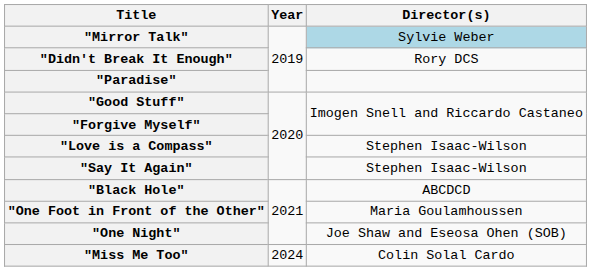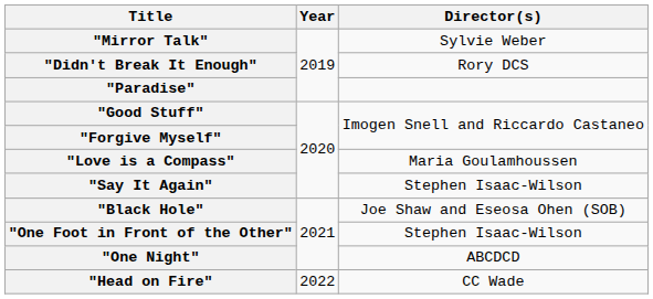"Mirror Talk" | Director(s): lightblue background -> no background
"Love is a Compass" | Director(s): Stephen Isaac-Wilson -> Maria Goulamhoussen
"Black Hole" | Director(s): ABCDCD -> Joe Shaw and Eseosa Ohen (SOB)
"One Foot in Front of the Other" | Director(s): Maria Goulamhoussen -> Stephen Isaac-Wilson
"One Night" | Director(s): Joe Shaw and Eseosa Ohen (SOB) -> ABCDCD
+ row: "Head on Fire" | 2022 | CC Wade
- row: "Miss Me Too" | 2024 | Colin Solal Cardo
